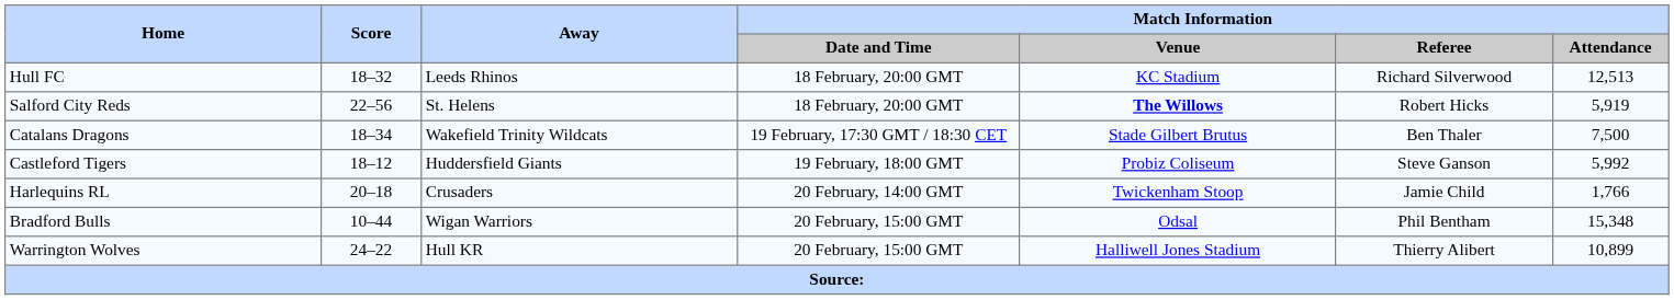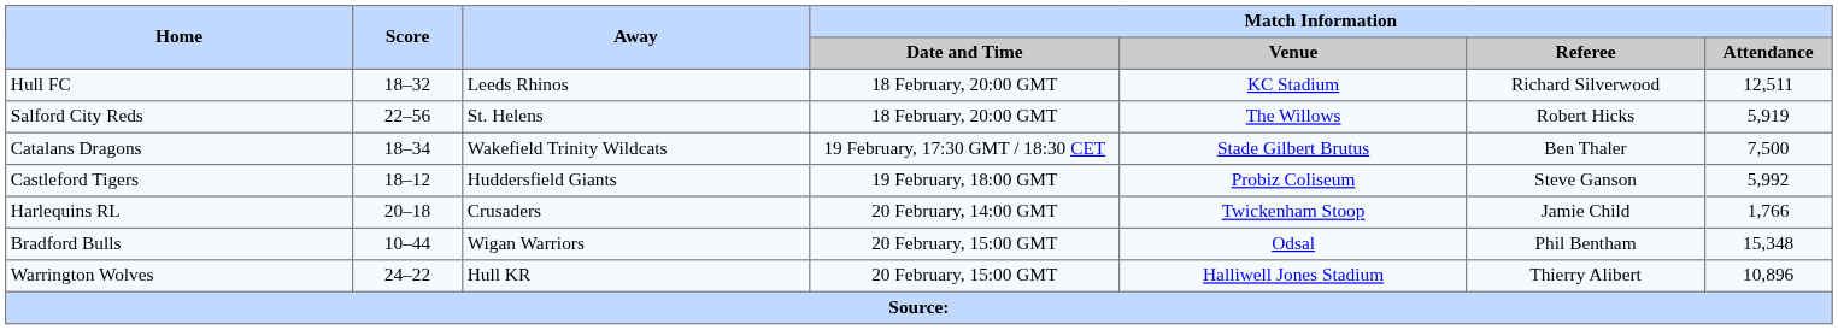Hull FC | Match Information / Attendance: 12,513 -> 12,511
Salford City Reds | Match Information / Venue: bold -> normal
Warrington Wolves | Match Information / Attendance: 10,899 -> 10,896
